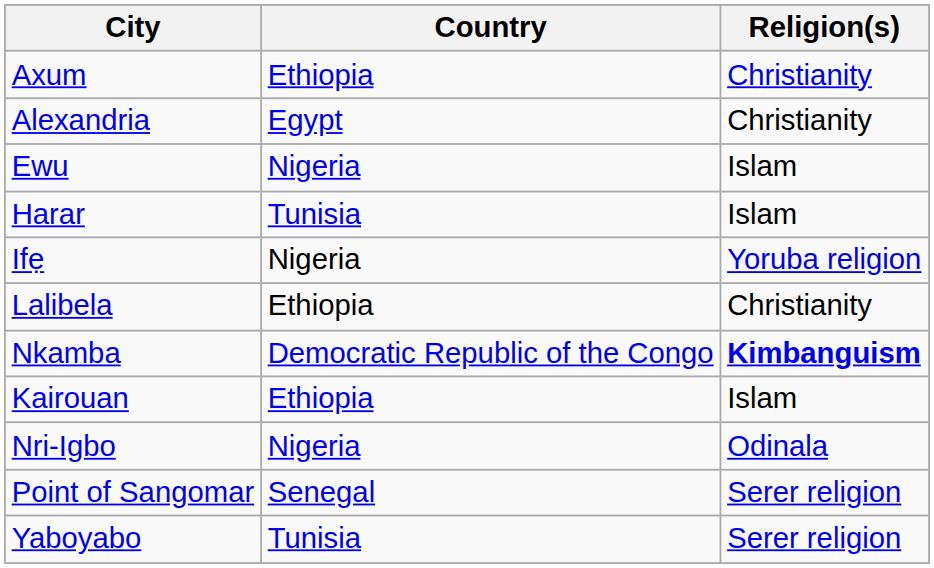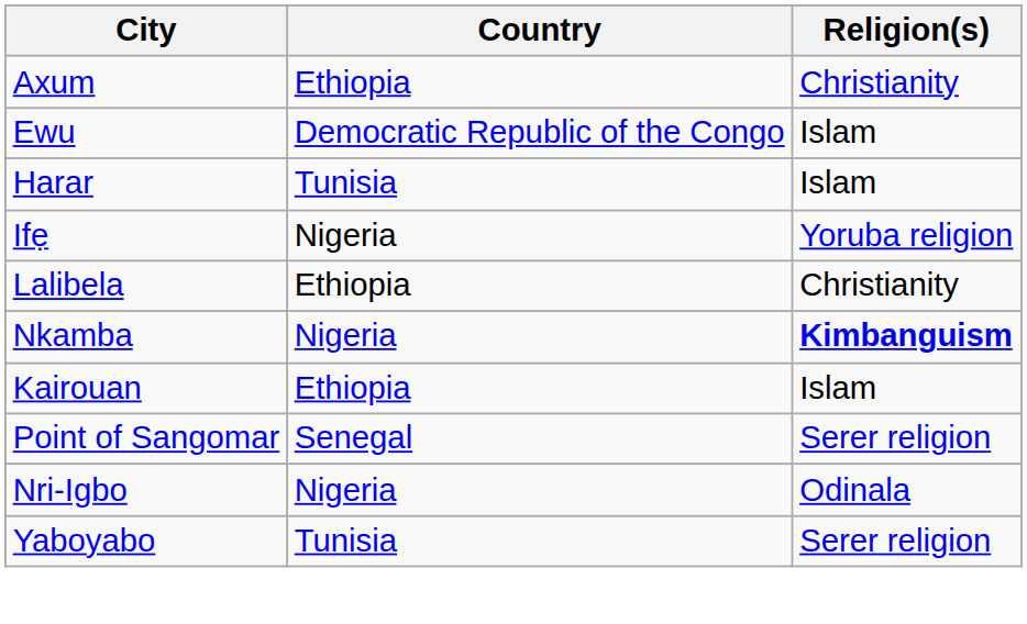- row: Alexandria | Egypt | Christianity
Ewu | Country: Nigeria -> Democratic Republic of the Congo
Nkamba | Country: Democratic Republic of the Congo -> Nigeria
rows swapped: Nri-Igbo <-> Point of Sangomar
